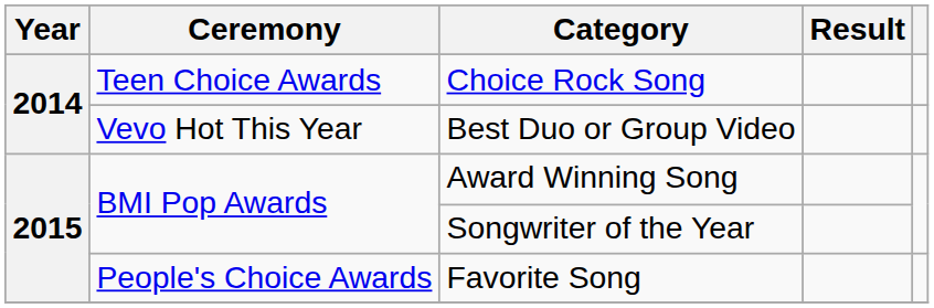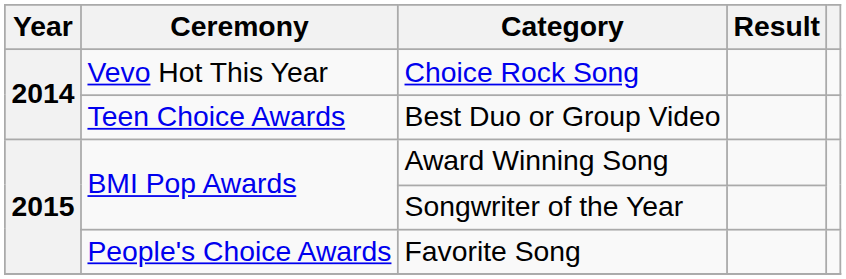Choice Rock Song | Ceremony: Teen Choice Awards -> Vevo Hot This Year
Best Duo or Group Video | Ceremony: Vevo Hot This Year -> Teen Choice Awards
